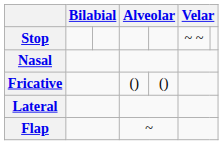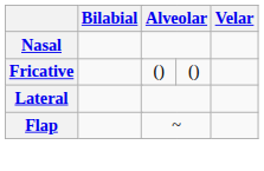- row: Stop | ~ ~
